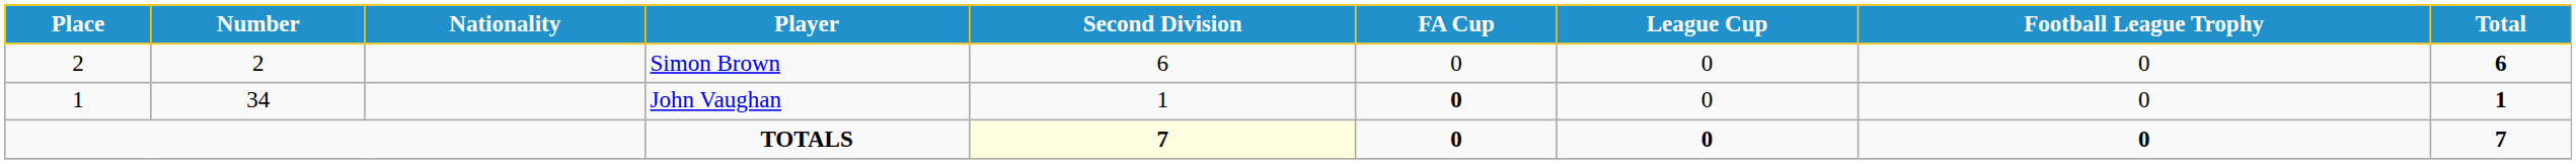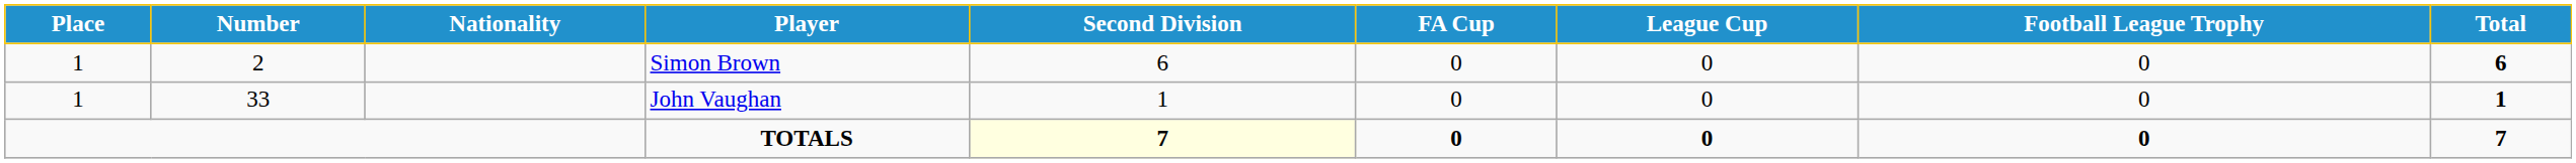Simon Brown | Place: 2 -> 1
John Vaughan | Number: 34 -> 33
John Vaughan | FA Cup: bold -> normal
